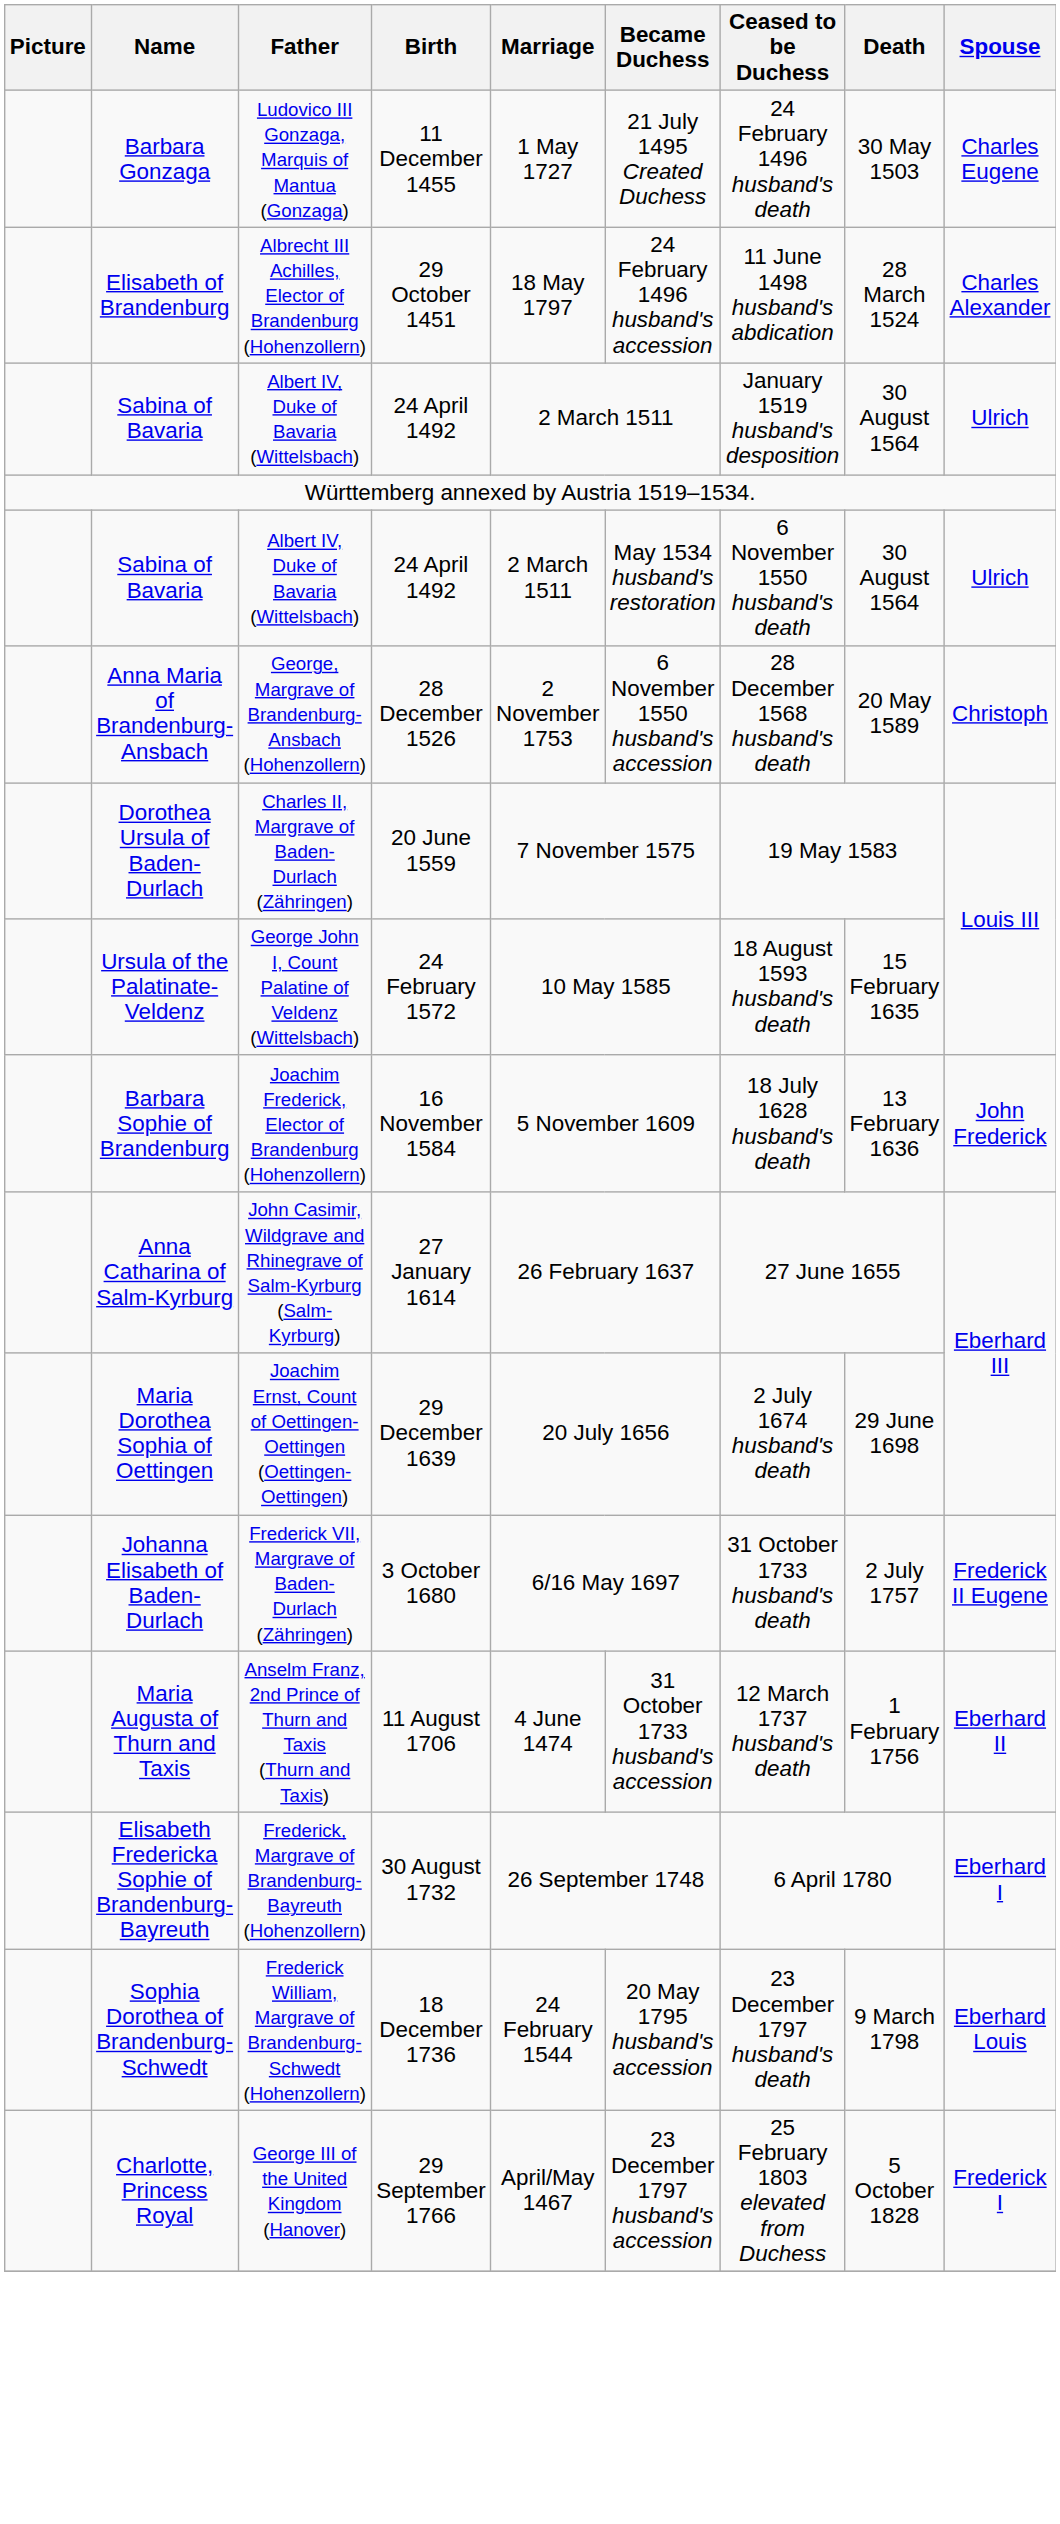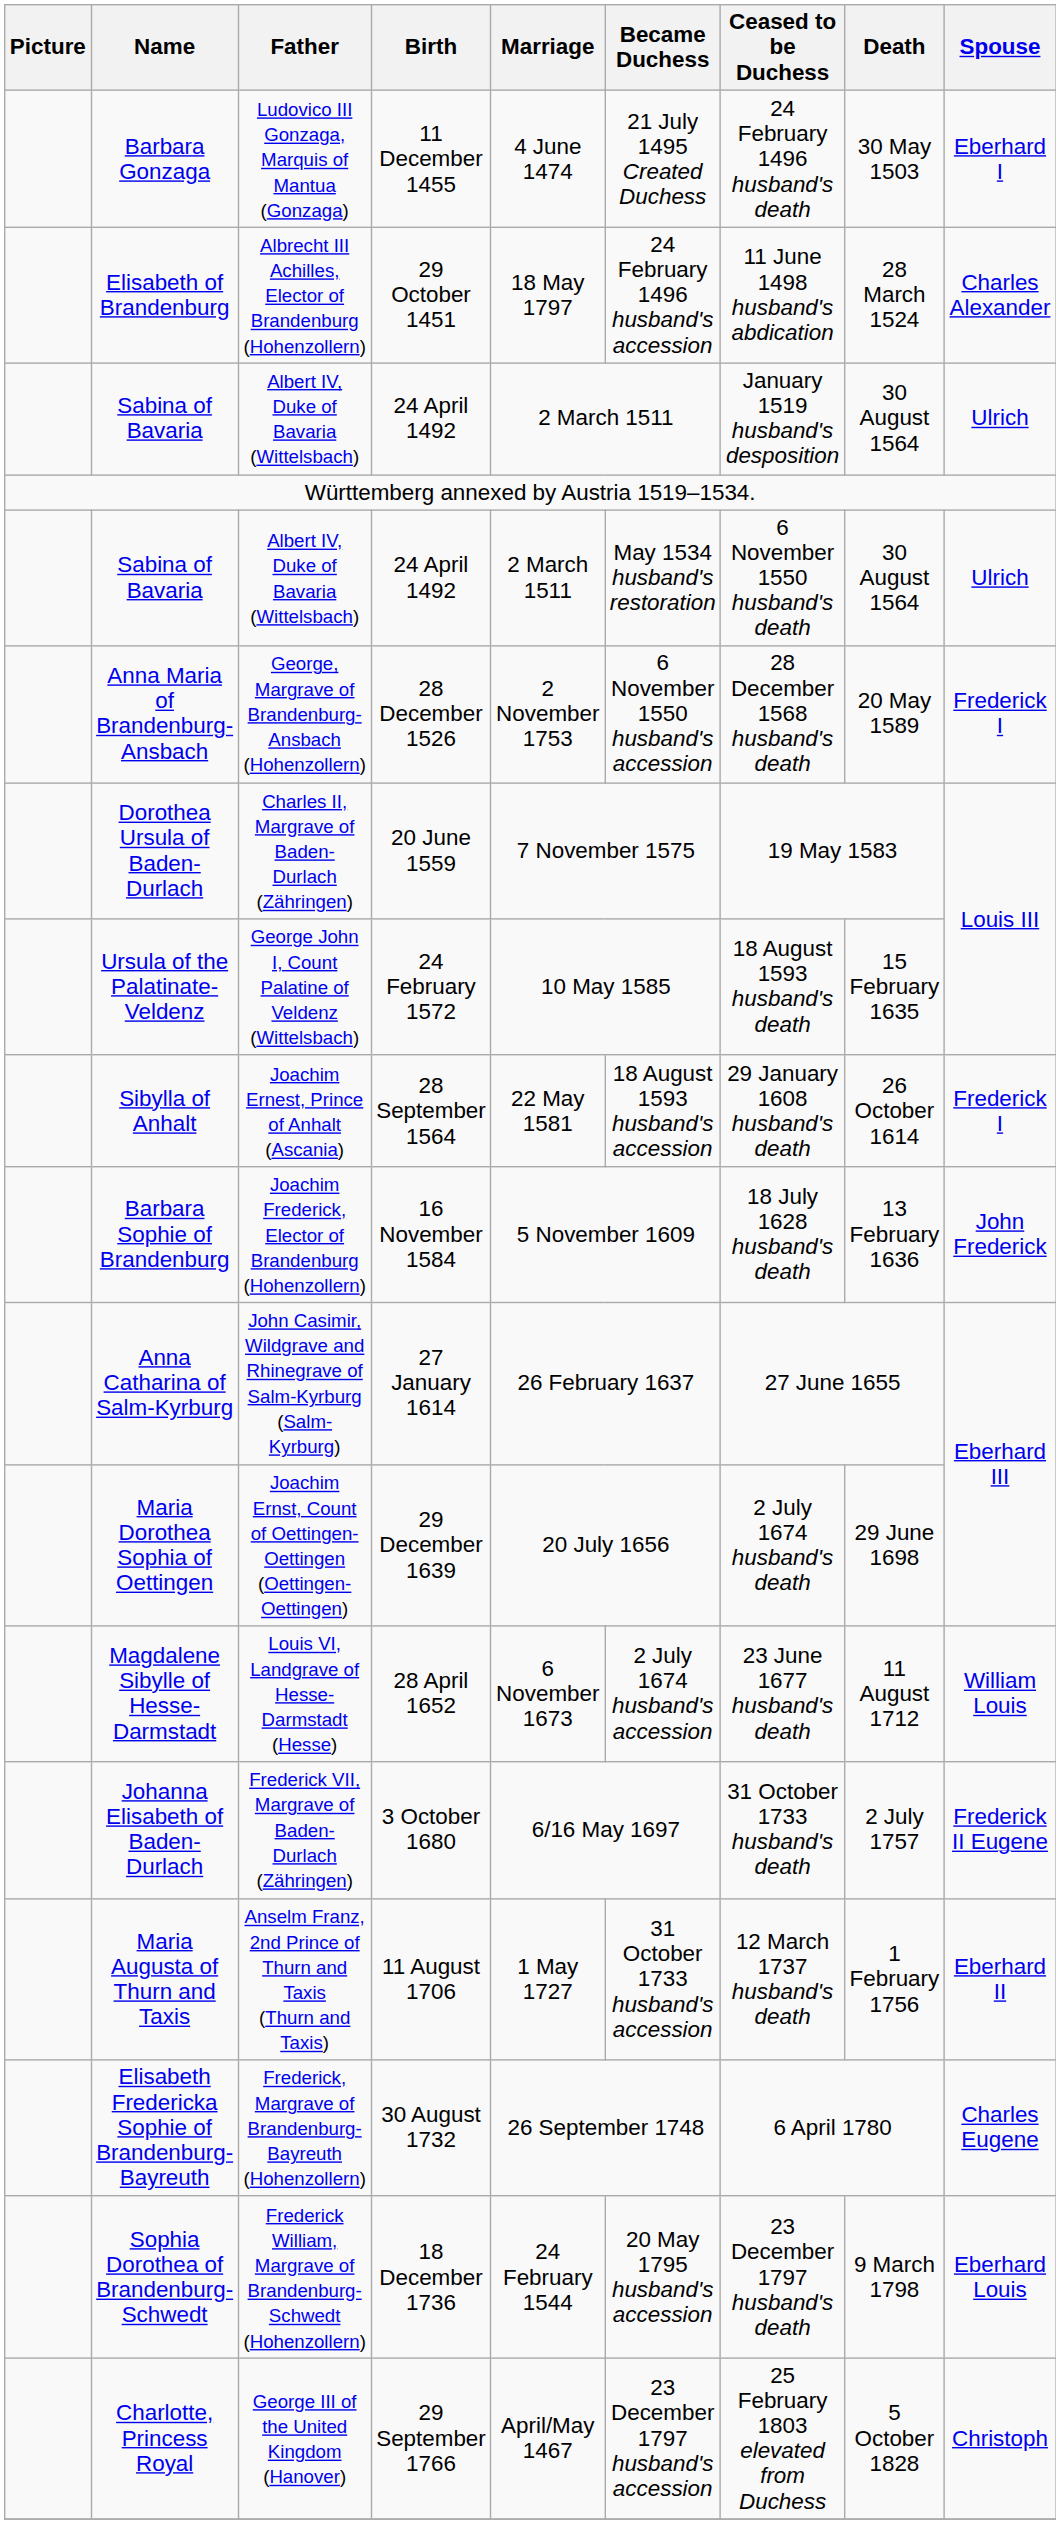Barbara Gonzaga | Marriage: 1 May 1727 -> 4 June 1474
Barbara Gonzaga | Spouse: Charles Eugene -> Eberhard I
Anna Maria of Brandenburg-Ansbach | Spouse: Christoph -> Frederick I
+ row: Sibylla of Anhalt | Joachim Ernest, Prince of Anhalt (Ascania) | 28 September 1564 | 22 May 1581 | 18 August 1593 husband's accession | 29 January 1608 husband's death | 26 October 1614 | Frederick I
+ row: Magdalene Sibylle of Hesse-Darmstadt | Louis VI, Landgrave of Hesse-Darmstadt (Hesse) | 28 April 1652 | 6 November 1673 | 2 July 1674 husband's accession | 23 June 1677 husband's death | 11 August 1712 | William Louis
Maria Augusta of Thurn and Taxis | Marriage: 4 June 1474 -> 1 May 1727
Elisabeth Fredericka Sophie of Brandenburg-Bayreuth | Spouse: Eberhard I -> Charles Eugene
Charlotte, Princess Royal | Spouse: Frederick I -> Christoph
